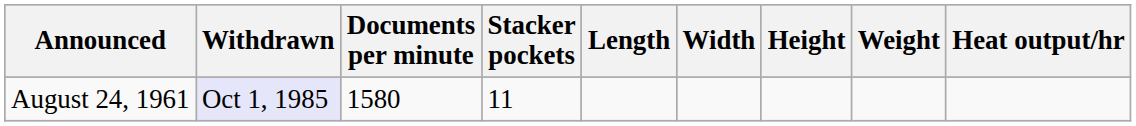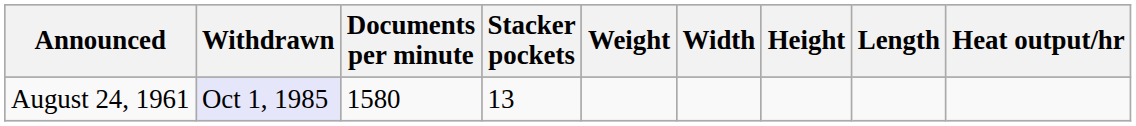columns swapped: Length <-> Weight
August 24, 1961 | Stacker pockets: 11 -> 13
